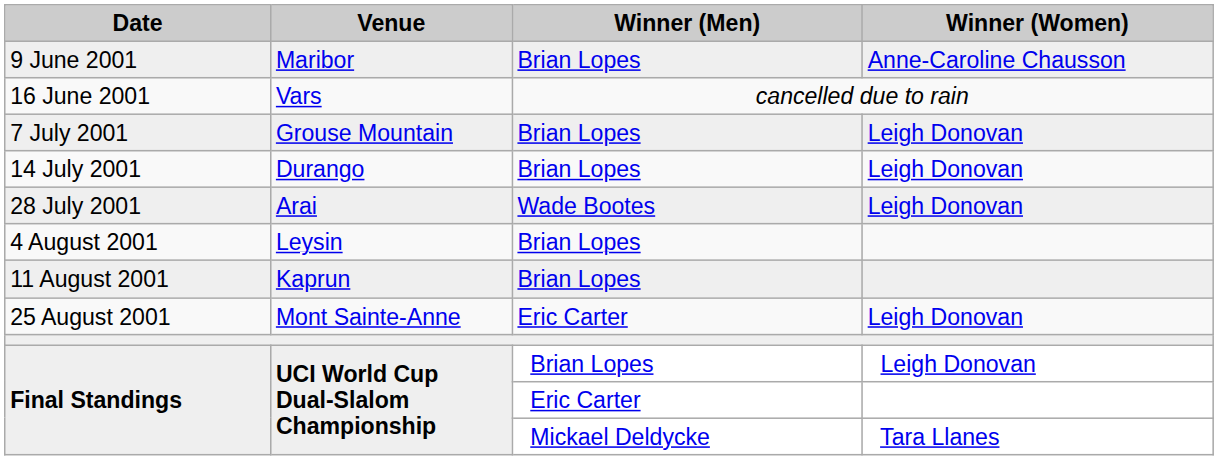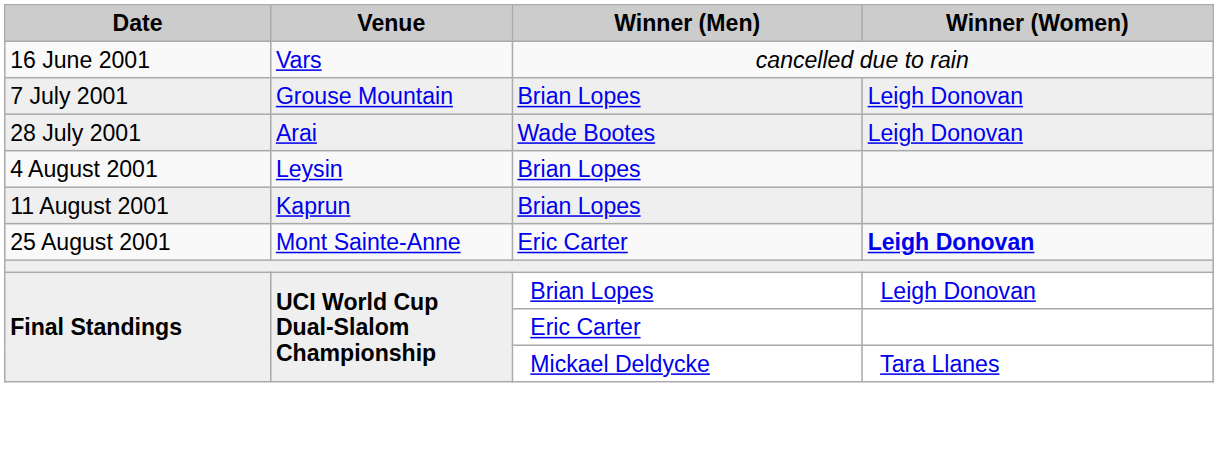- row: 9 June 2001 | Maribor | Brian Lopes | Anne-Caroline Chausson
- row: 14 July 2001 | Durango | Brian Lopes | Leigh Donovan
25 August 2001 | Winner (Women): normal -> bold
